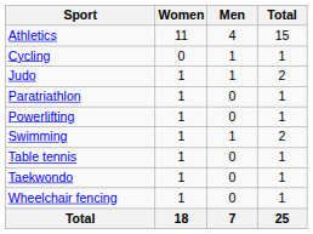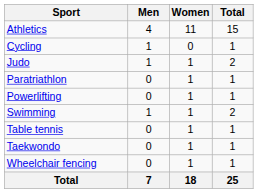columns swapped: Men <-> Women
